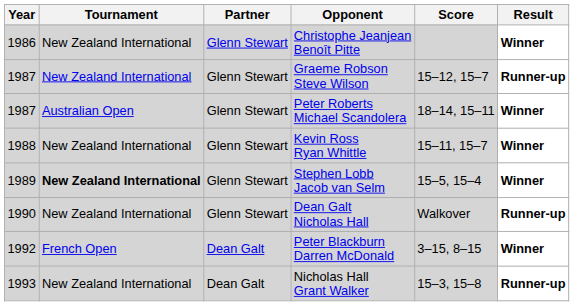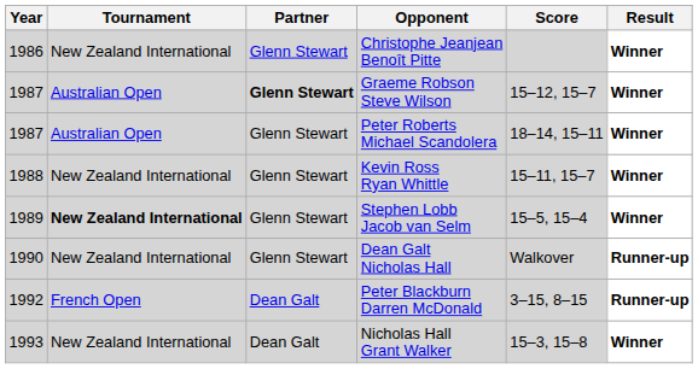Graeme Robson Steve Wilson | Tournament: New Zealand International -> Australian Open
Graeme Robson Steve Wilson | Partner: normal -> bold
Graeme Robson Steve Wilson | Result: Runner-up -> Winner
Peter Blackburn Darren McDonald | Result: Winner -> Runner-up
Nicholas Hall Grant Walker | Result: Runner-up -> Winner
